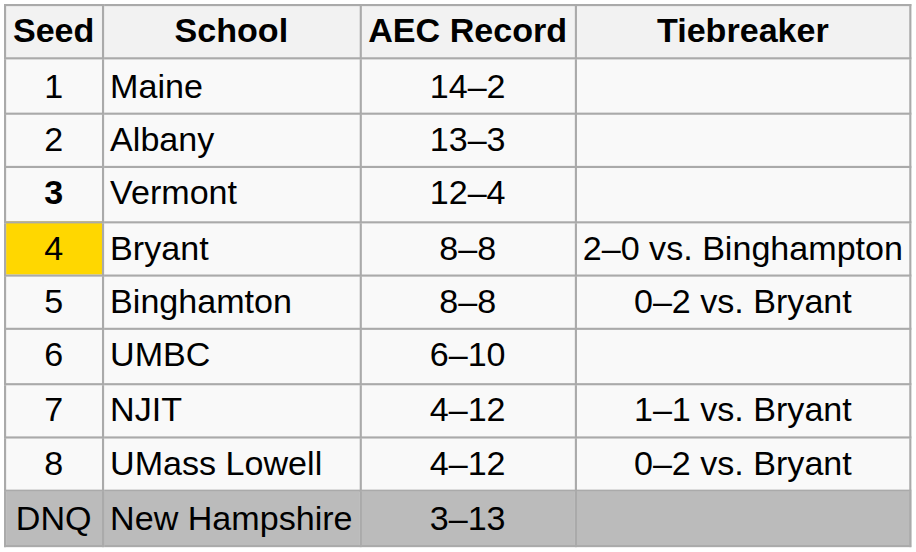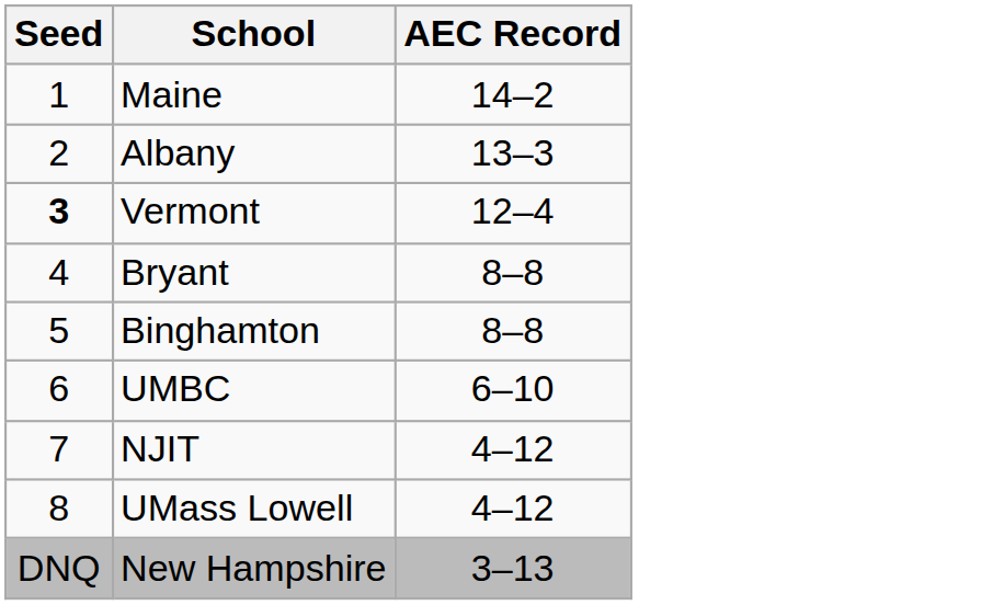- column: Tiebreaker | 2–0 vs. Binghampton | 0–2 vs. Bryant | 1–1 vs. Bryant | 0–2 vs. Bryant
Bryant | Seed: gold background -> no background
